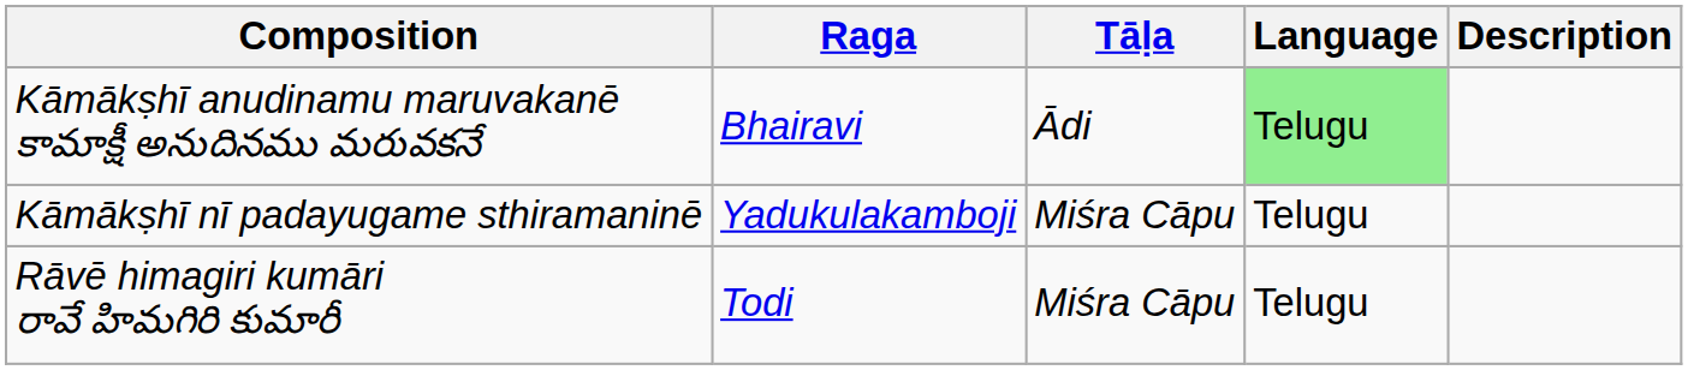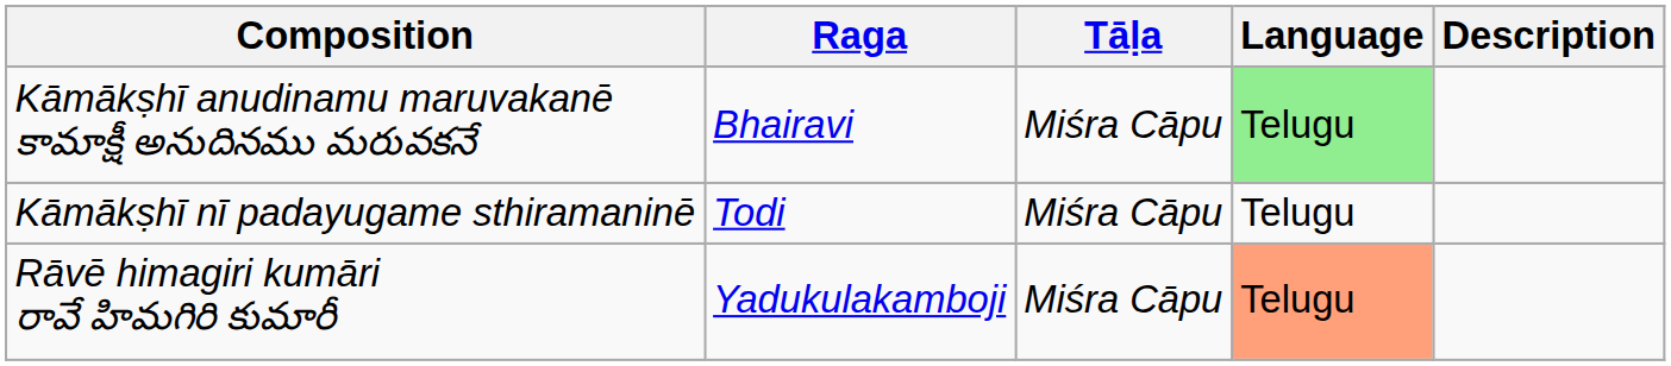Kāmākṣhī anudinamu maruvakanē కామాక్షీ అనుదినము మరువకనే | Tāḷa: Ādi -> Miśra Cāpu
Kāmākṣhī nī padayugame sthiramaninē | Raga: Yadukulakamboji -> Todi
Rāvē himagiri kumāri రావే హిమగిరి కుమారీ | Raga: Todi -> Yadukulakamboji
Rāvē himagiri kumāri రావే హిమగిరి కుమారీ | Language: no background -> lightsalmon background
